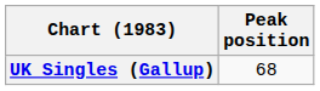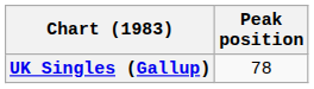UK Singles (Gallup) | Peak position: 68 -> 78
